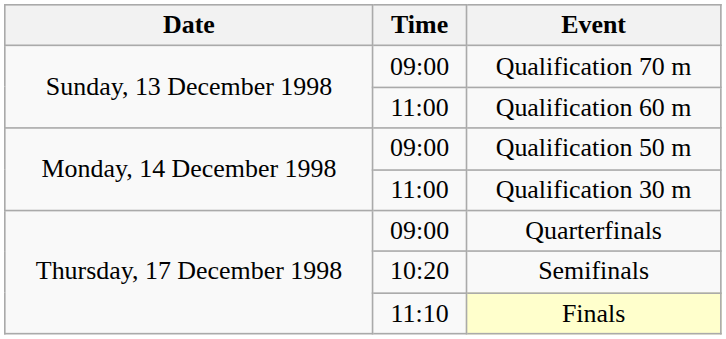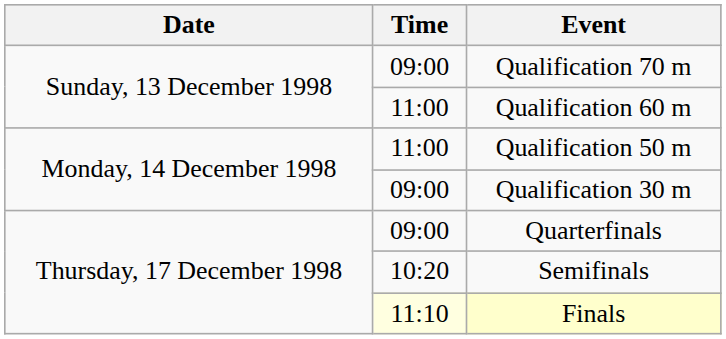Qualification 50 m | Time: 09:00 -> 11:00
Qualification 30 m | Time: 11:00 -> 09:00
Finals | Time: no background -> lightyellow background
